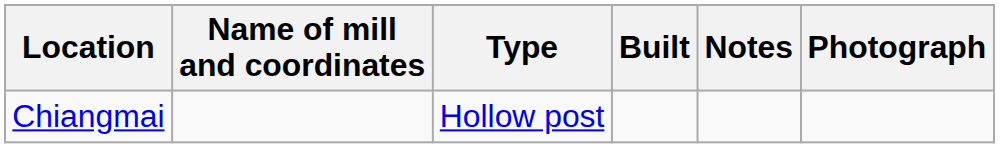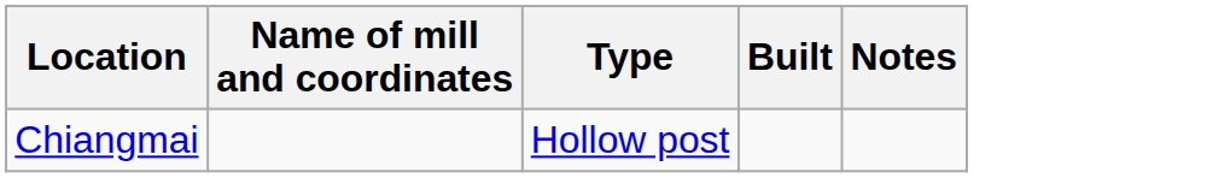- column: Photograph
